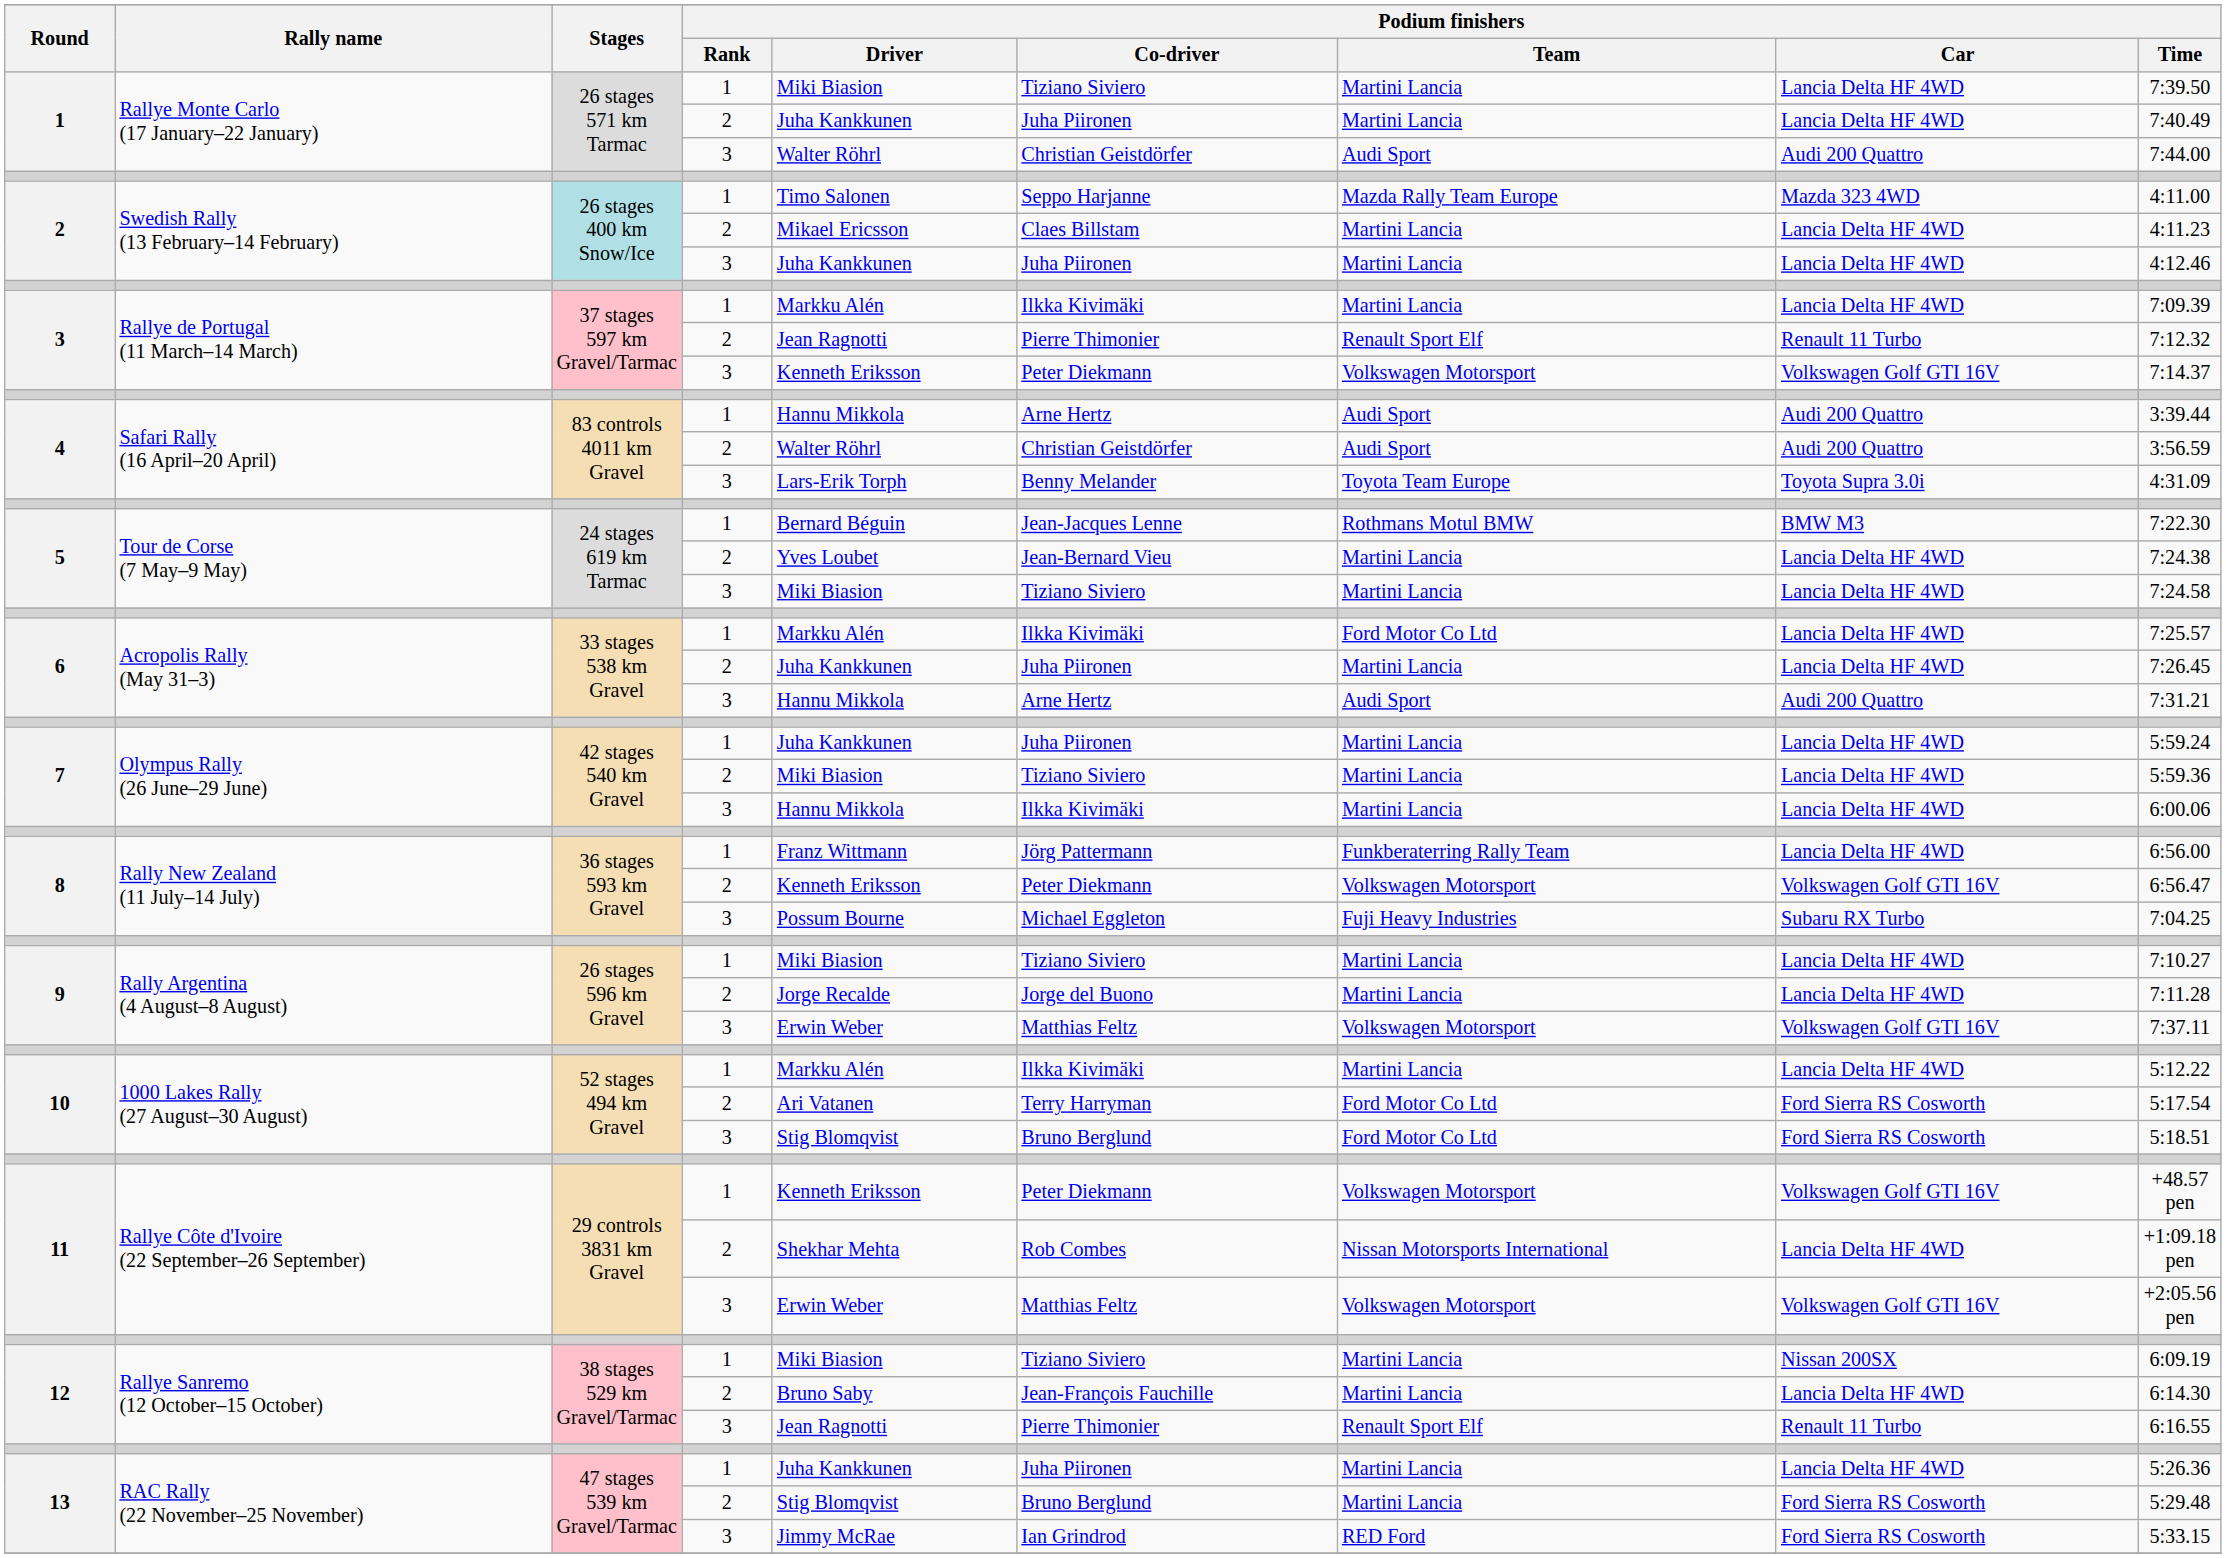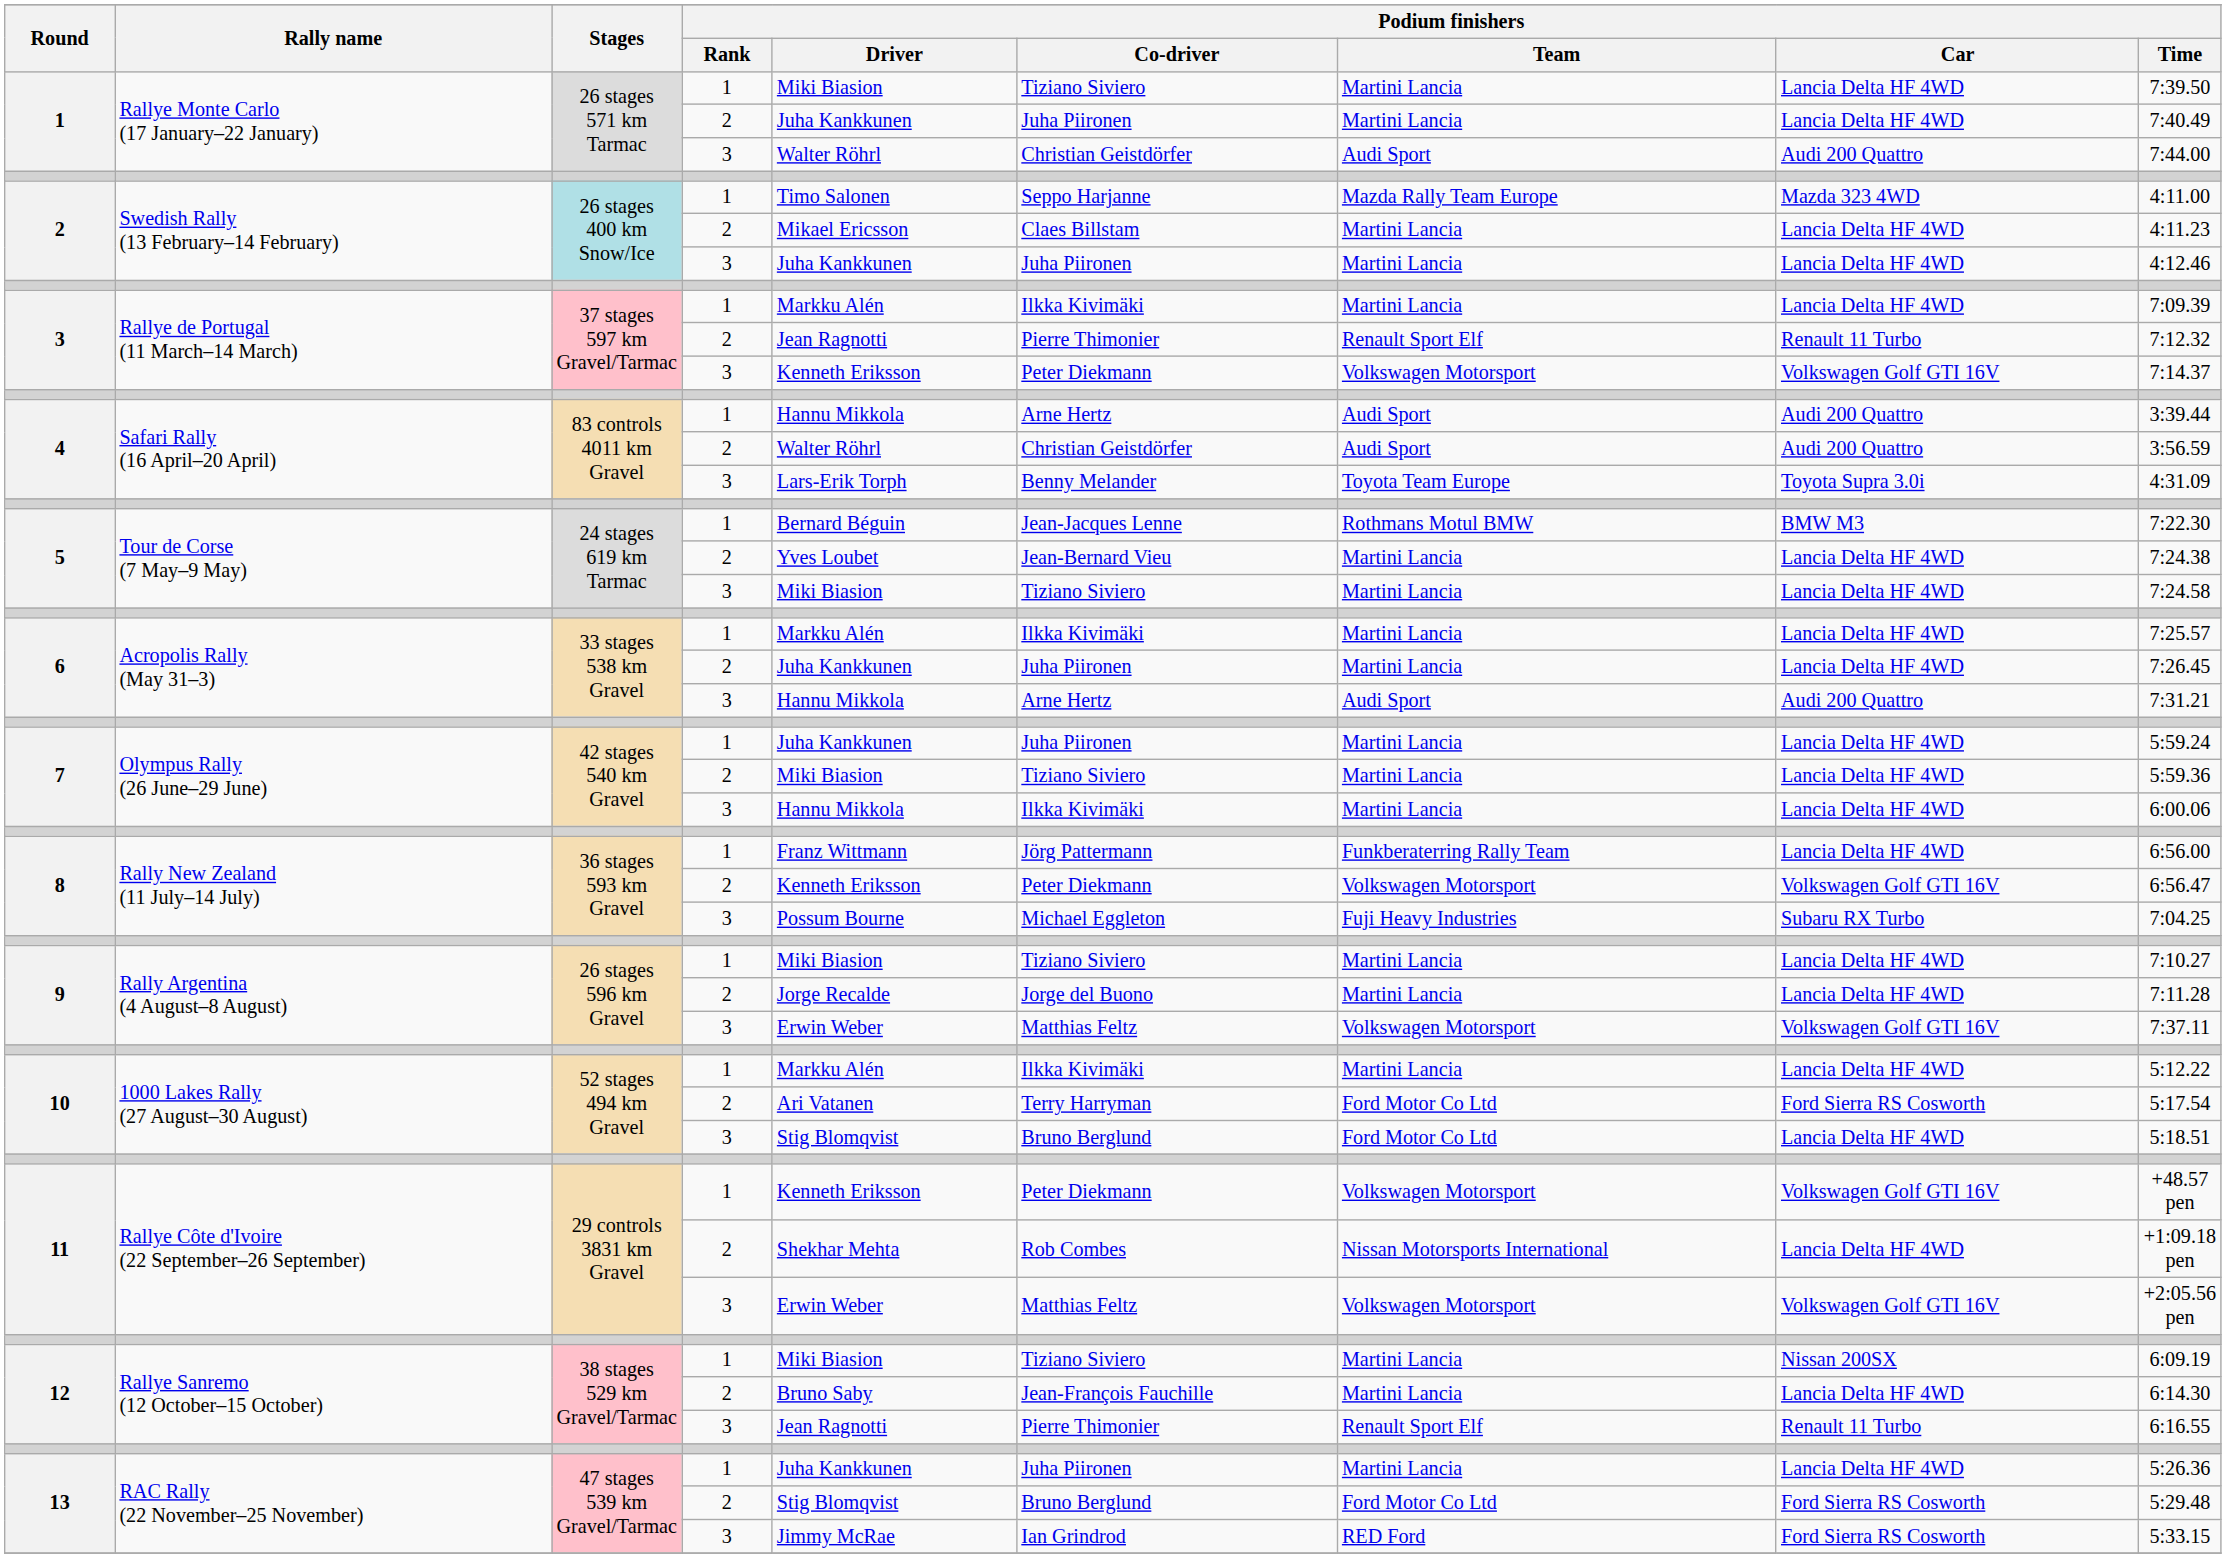6 / 1 | Podium finishers / Team: Ford Motor Co Ltd -> Martini Lancia
10 / 3 | Podium finishers / Car: Ford Sierra RS Cosworth -> Lancia Delta HF 4WD
13 / 2 | Podium finishers / Team: Martini Lancia -> Ford Motor Co Ltd
